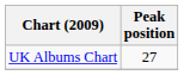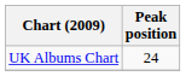UK Albums Chart | Peak position: 27 -> 24
